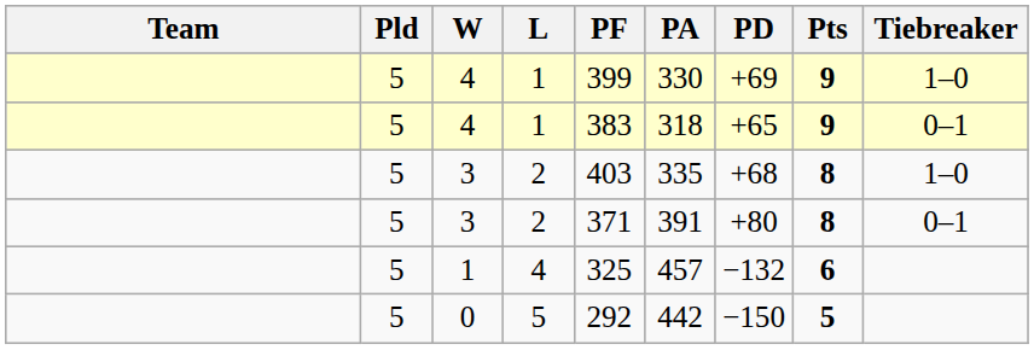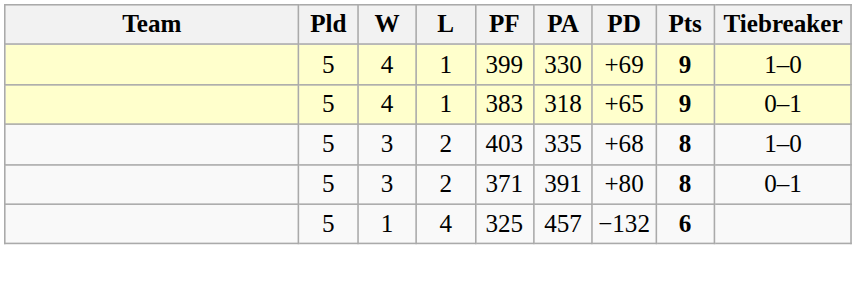- row: 5 | 0 | 5 | 292 | 442 | −150 | 5
